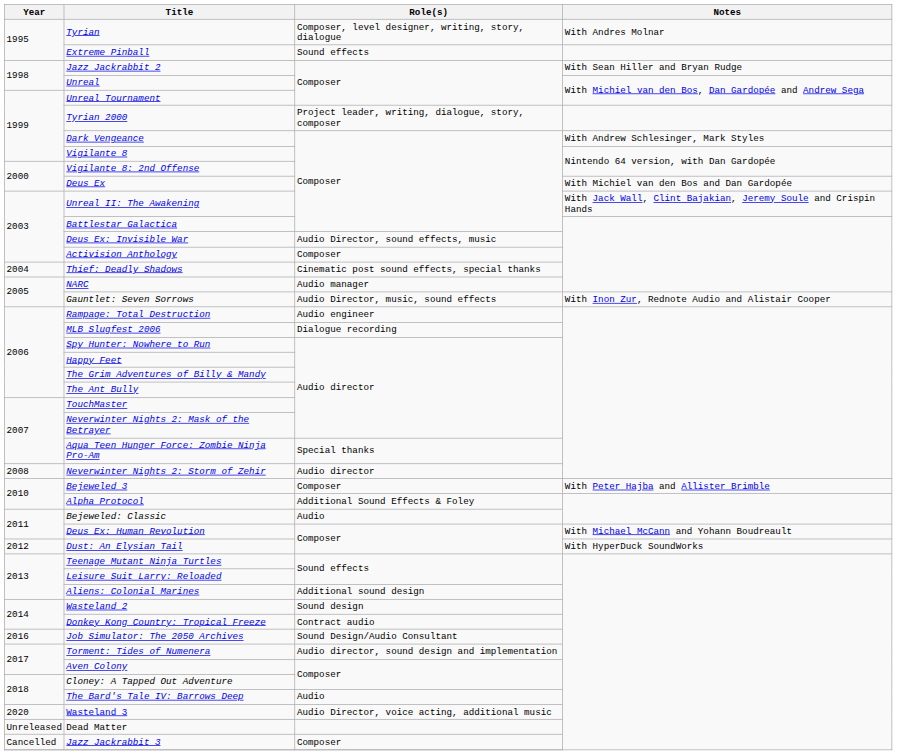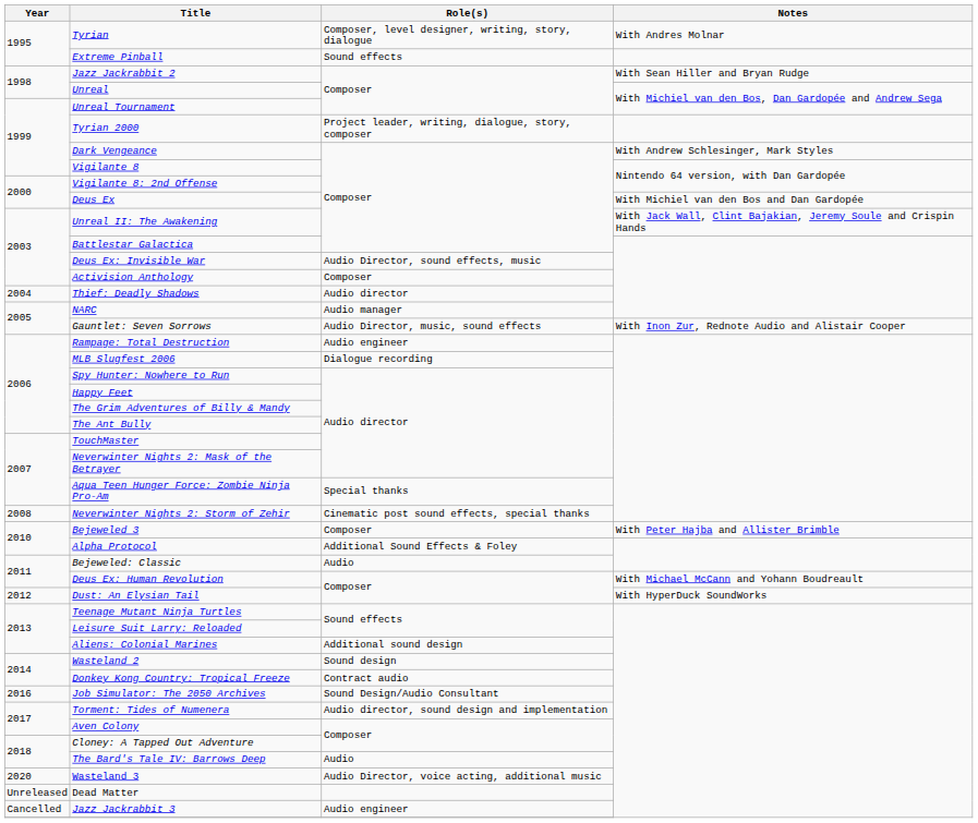Thief: Deadly Shadows | Role(s): Cinematic post sound effects, special thanks -> Audio director
Neverwinter Nights 2: Storm of Zehir | Role(s): Audio director -> Cinematic post sound effects, special thanks
Jazz Jackrabbit 3 | Role(s): Composer -> Audio engineer
